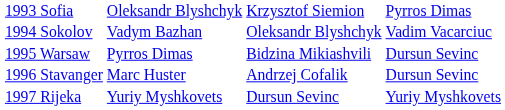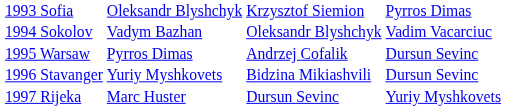1995 Warsaw | column 3: Bidzina Mikiashvili -> Andrzej Cofalik
1996 Stavanger | column 2: Marc Huster -> Yuriy Myshkovets
1996 Stavanger | column 3: Andrzej Cofalik -> Bidzina Mikiashvili
1997 Rijeka | column 2: Yuriy Myshkovets -> Marc Huster
